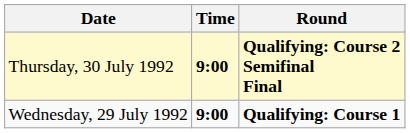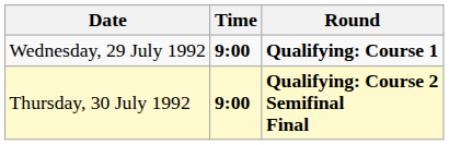rows swapped: Wednesday, 29 July 1992 <-> Thursday, 30 July 1992
